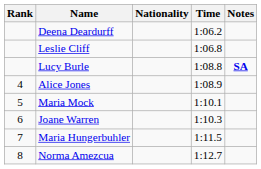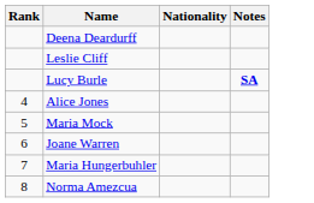- column: Time | 1:06.2 | 1:06.8 | 1:08.8 | 1:08.9 | 1:10.1 | 1:10.3 | 1:11.5 | 1:12.7
